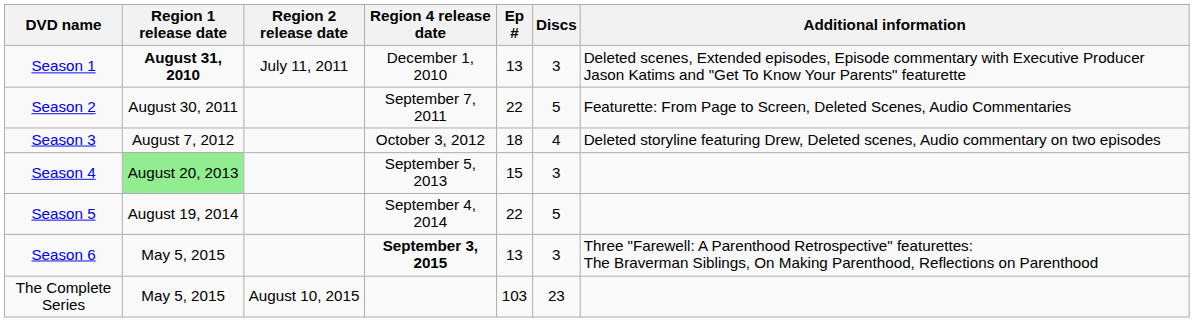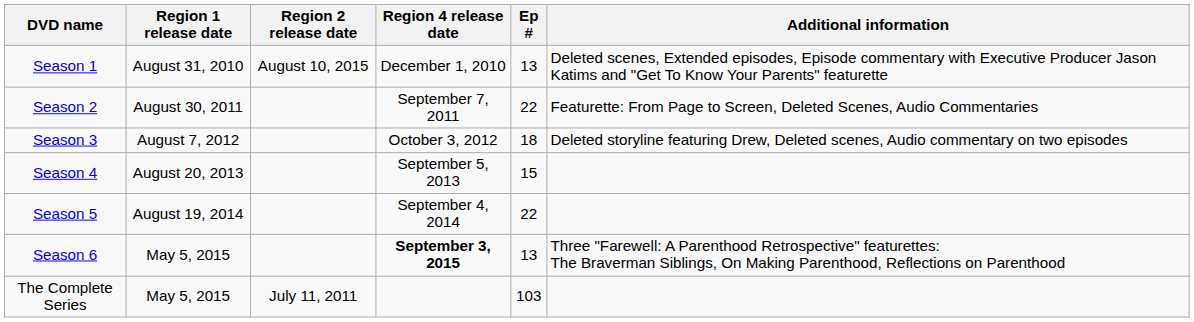- column: Discs | 3 | 5 | 4 | 3 | 5 | 3 | 23
Season 1 | Region 1 release date: bold -> normal
Season 1 | Region 2 release date: July 11, 2011 -> August 10, 2015
Season 4 | Region 1 release date: lightgreen background -> no background
The Complete Series | Region 2 release date: August 10, 2015 -> July 11, 2011
